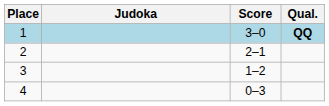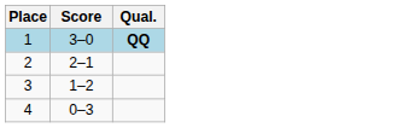- column: Judoka
